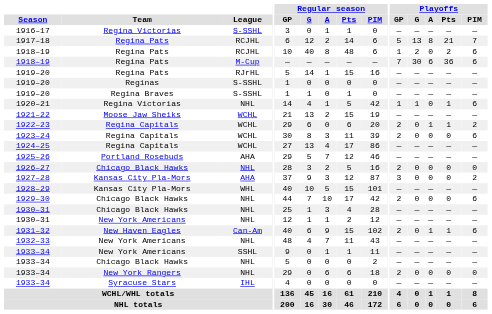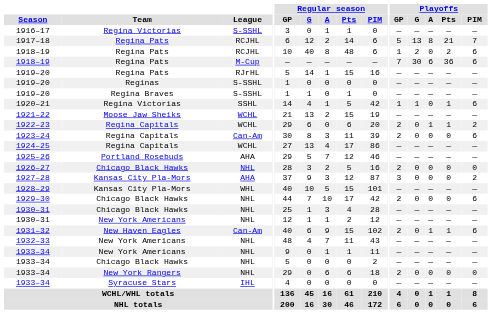1920–21 | League: NHL -> SSHL
1923–24 | League: WCHL -> Can-Am
1933–34 / New York Americans | League: SSHL -> NHL
